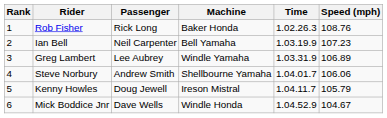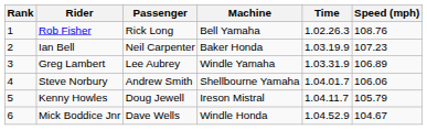Rob Fisher | Machine: Baker Honda -> Bell Yamaha
Ian Bell | Machine: Bell Yamaha -> Baker Honda
